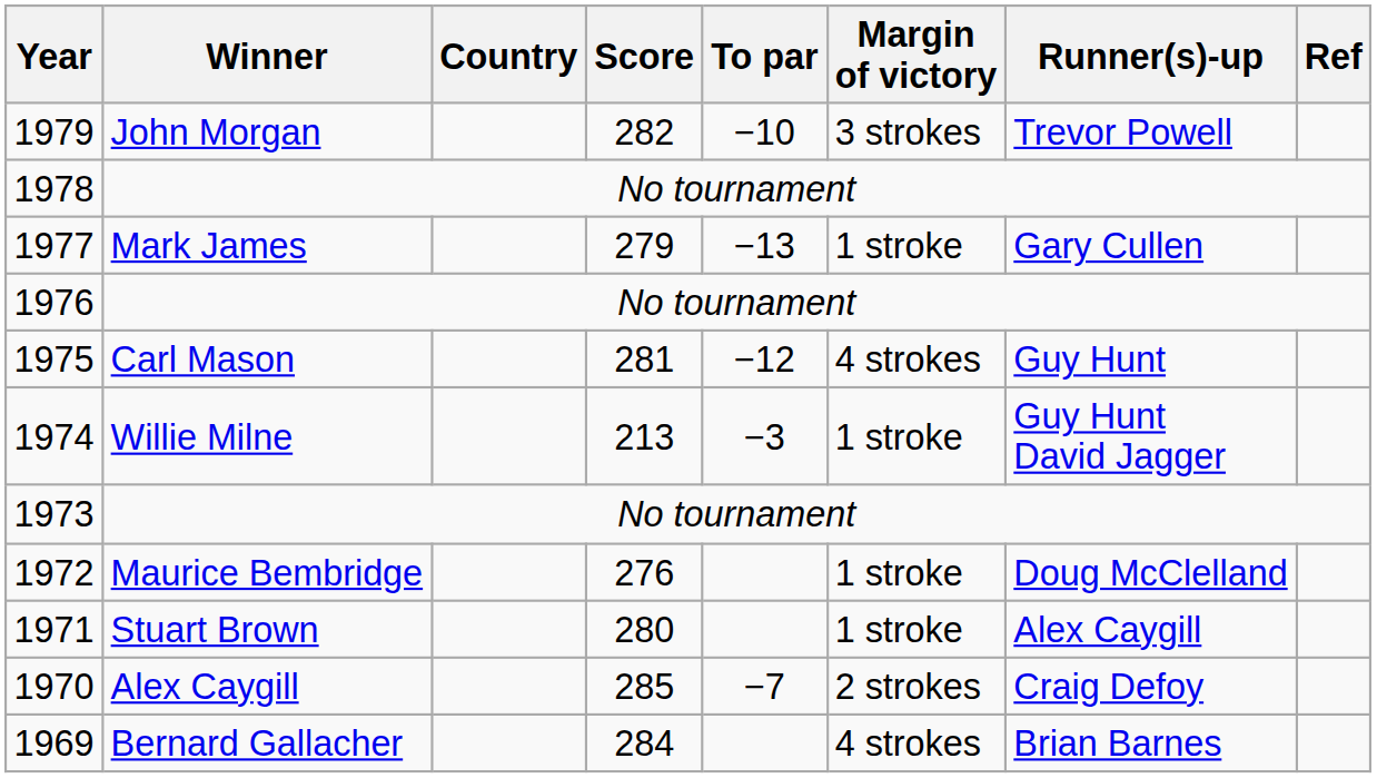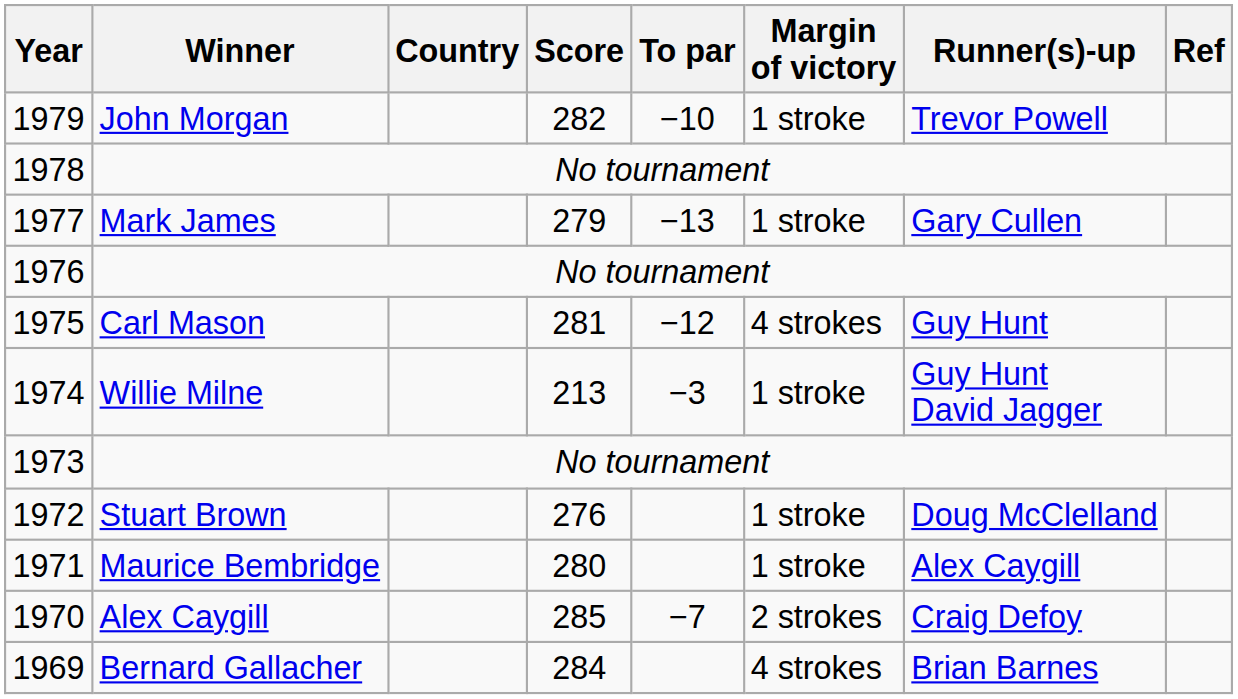1979 | Margin of victory: 3 strokes -> 1 stroke
1972 | Winner: Maurice Bembridge -> Stuart Brown
1971 | Winner: Stuart Brown -> Maurice Bembridge
